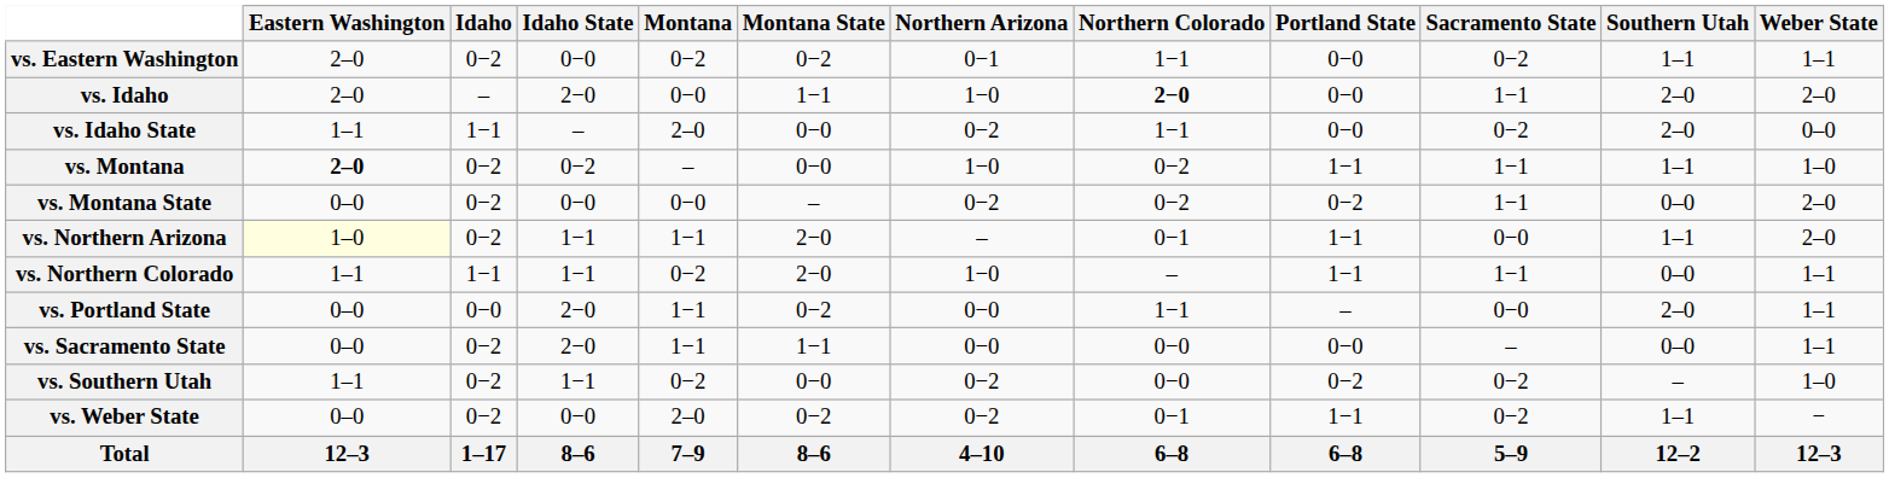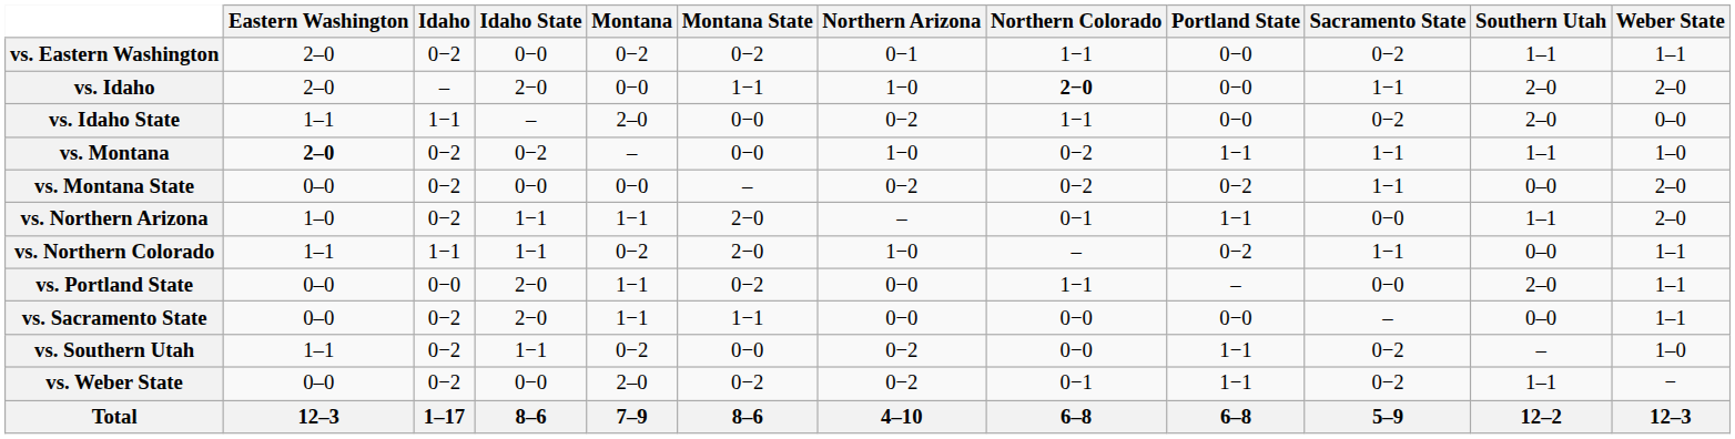vs. Northern Arizona | Eastern Washington: lightyellow background -> no background
vs. Northern Colorado | Portland State: 1−1 -> 0−2
vs. Southern Utah | Portland State: 0−2 -> 1−1
